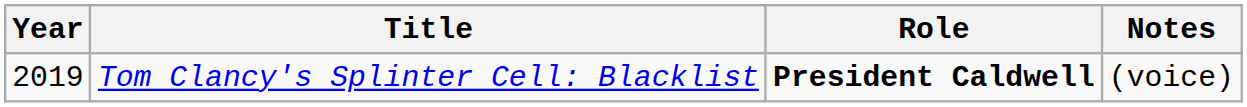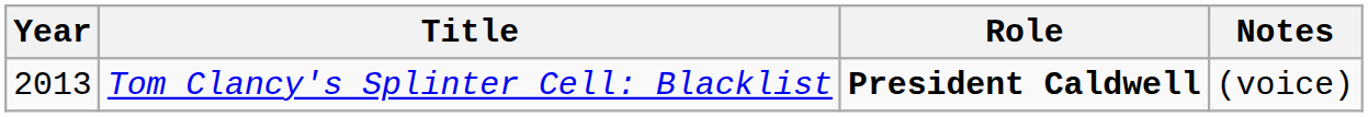Tom Clancy's Splinter Cell: Blacklist | Year: 2019 -> 2013
